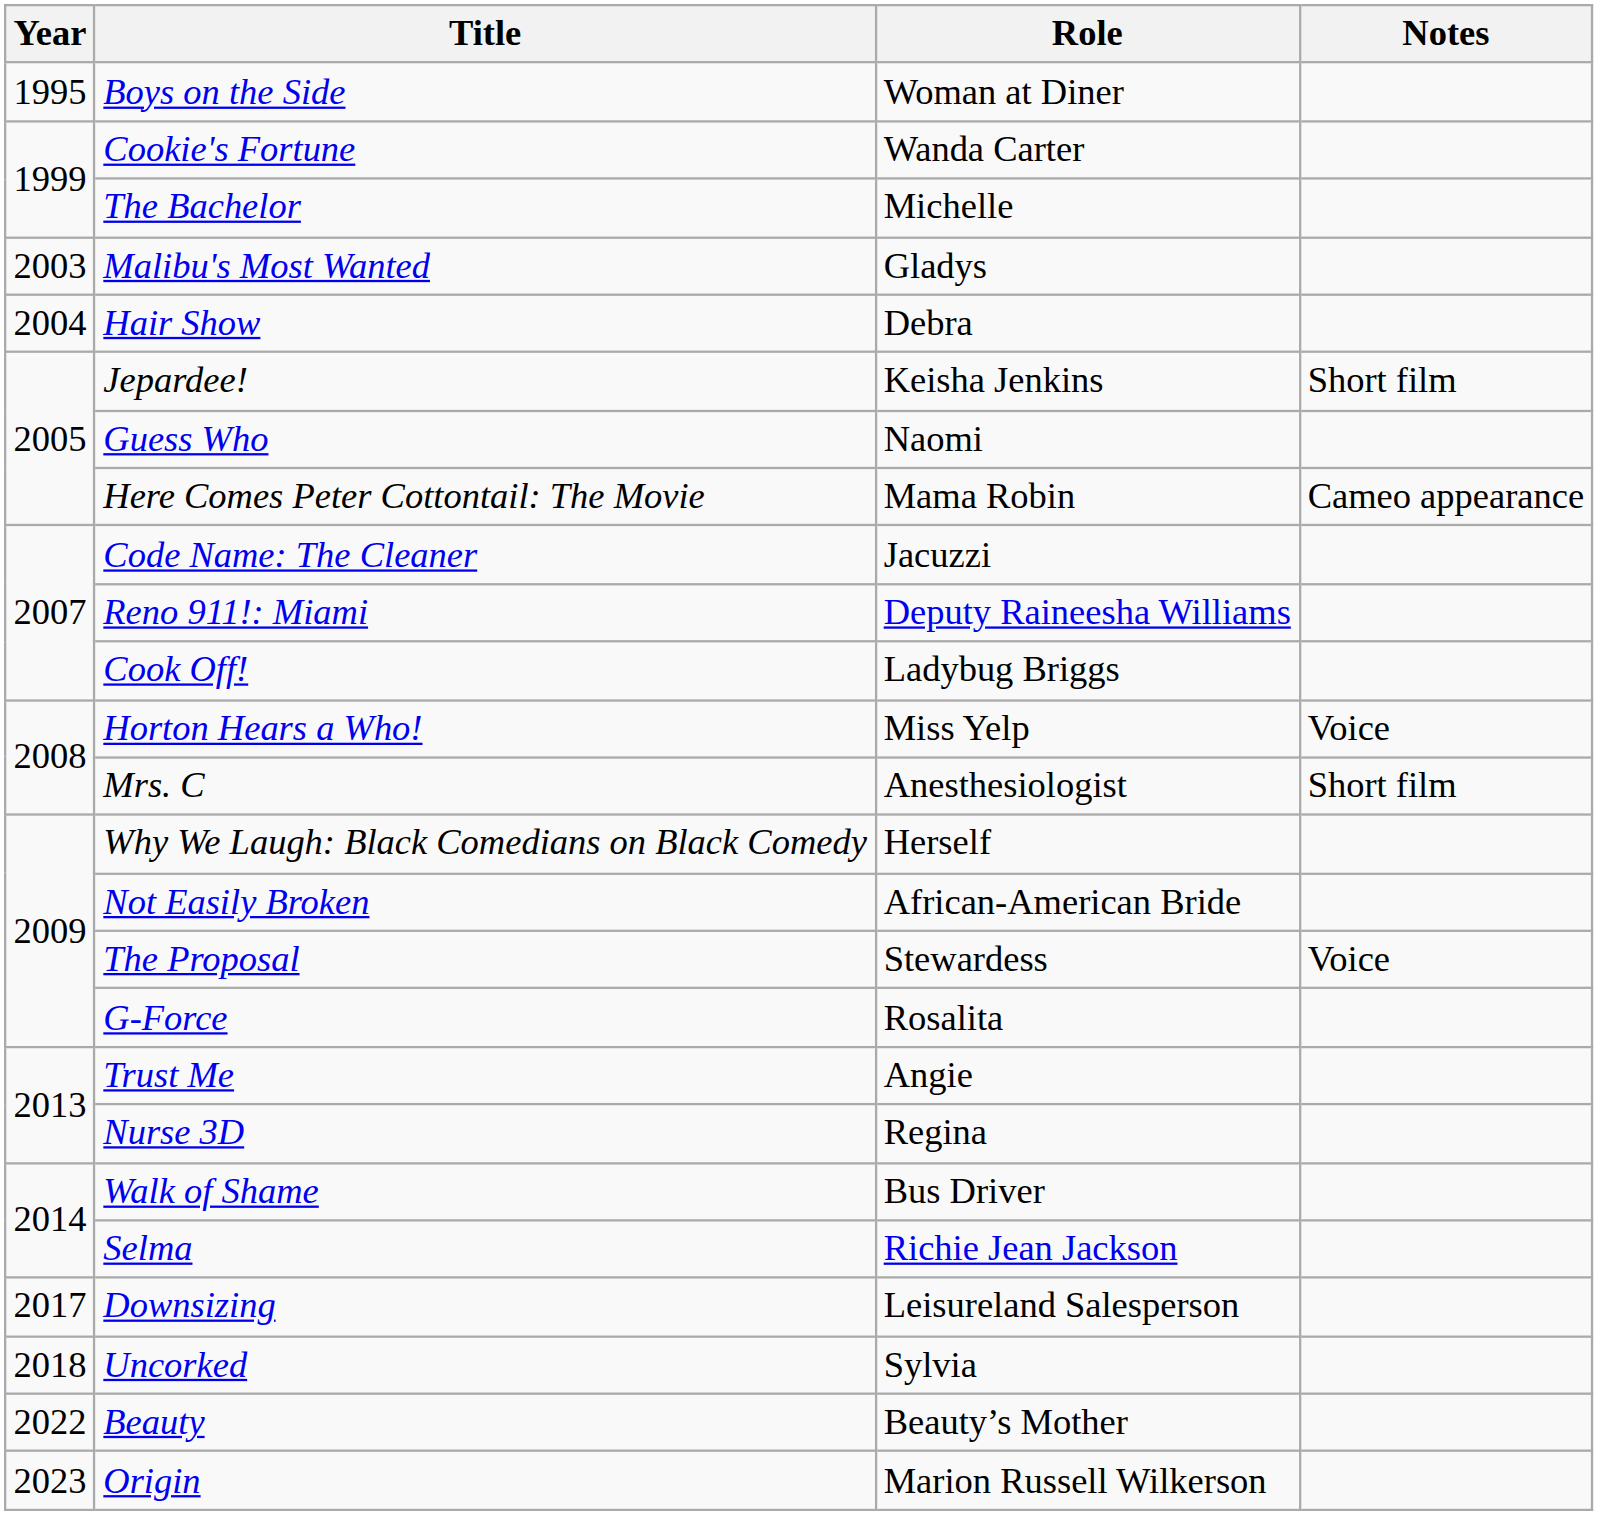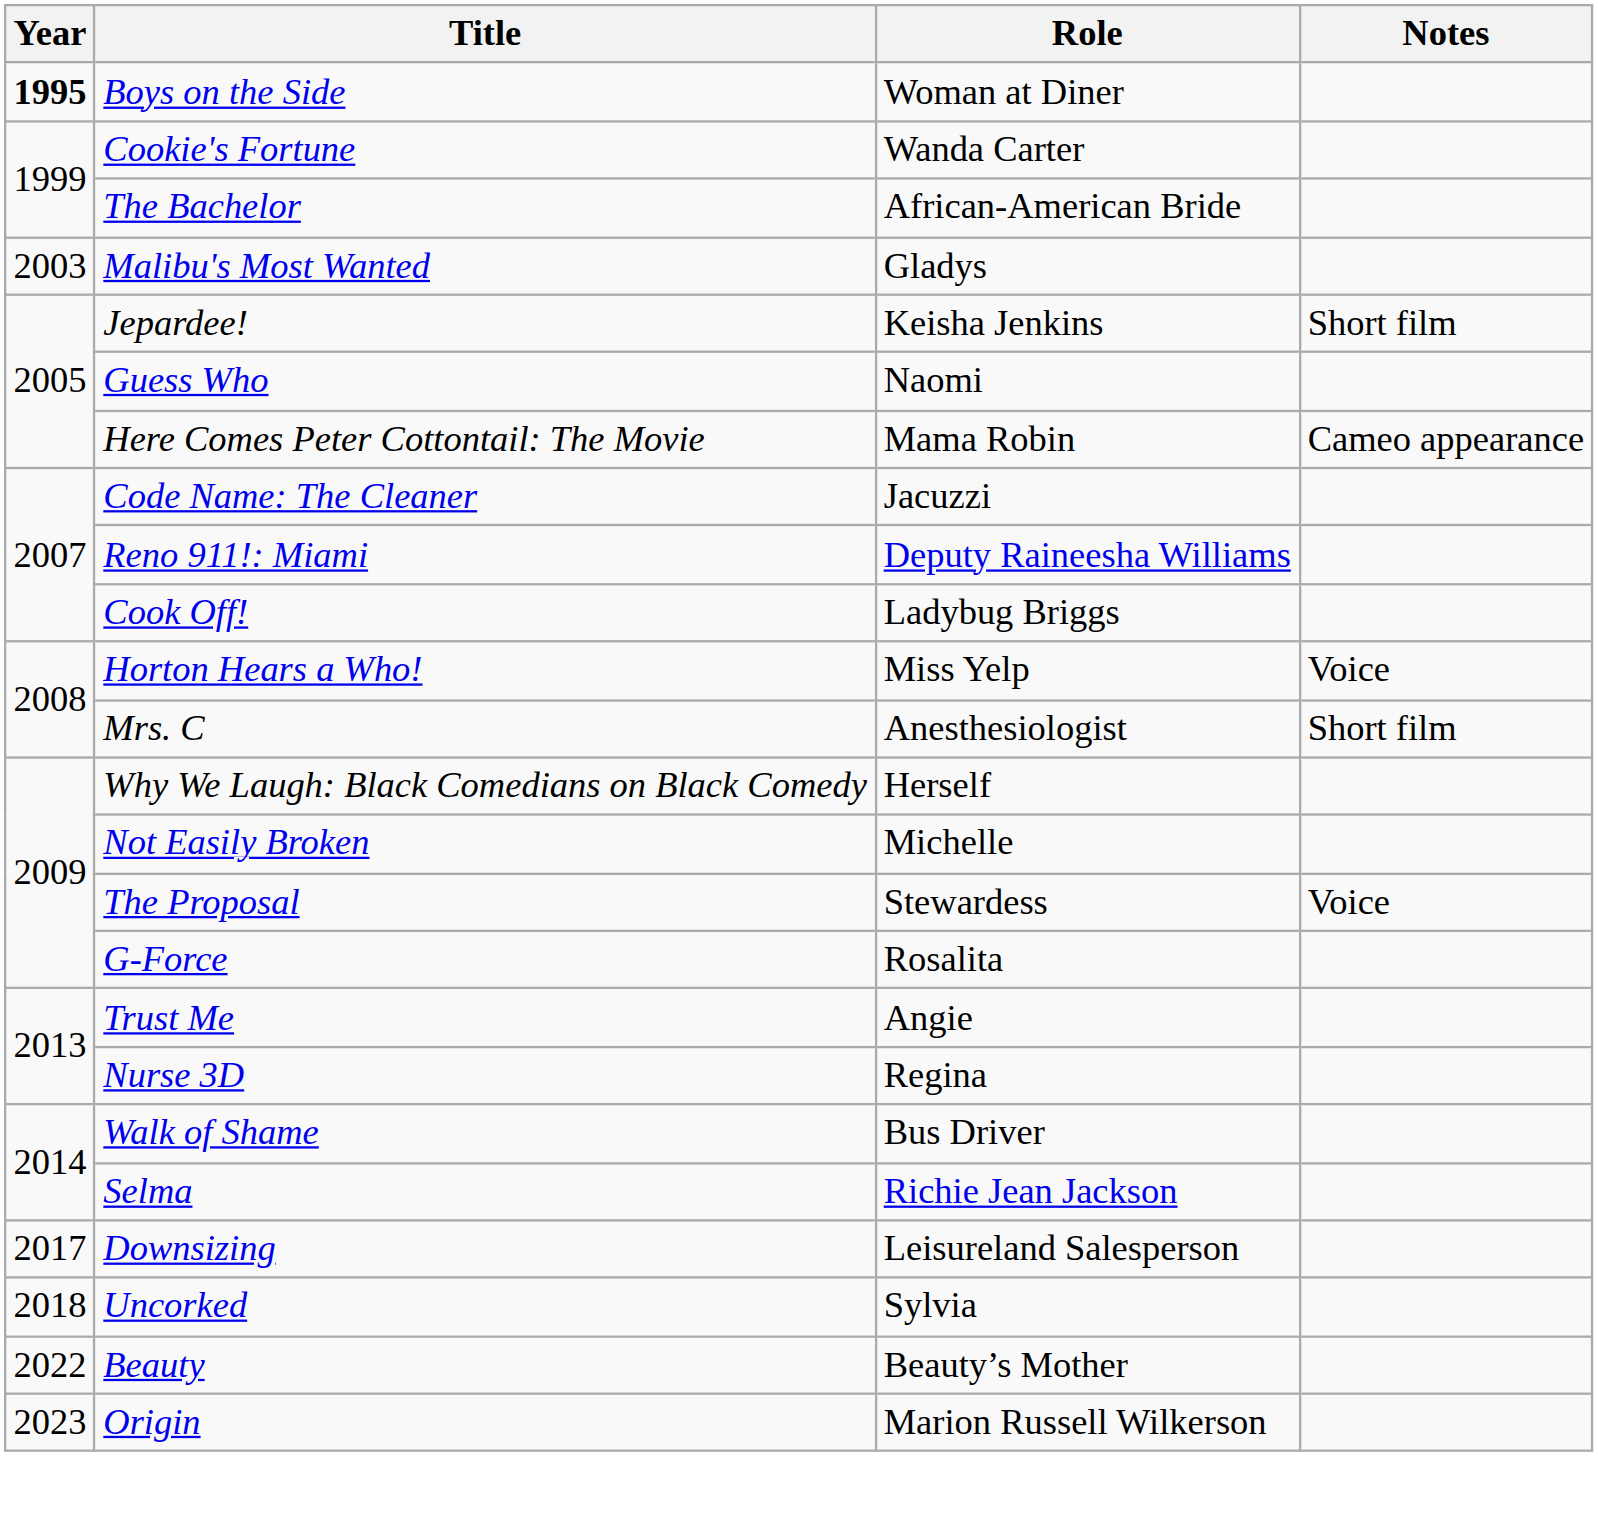Boys on the Side | Year: normal -> bold
The Bachelor | Role: Michelle -> African-American Bride
- row: 2004 | Hair Show | Debra
Not Easily Broken | Role: African-American Bride -> Michelle
